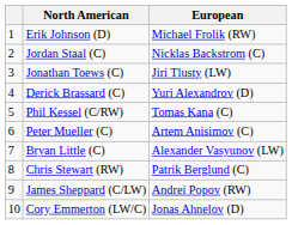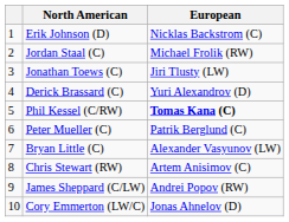Erik Johnson (D) | European: Michael Frolik (RW) -> Nicklas Backstrom (C)
Jordan Staal (C) | European: Nicklas Backstrom (C) -> Michael Frolik (RW)
Phil Kessel (C/RW) | European: normal -> bold
Peter Mueller (C) | European: Artem Anisimov (C) -> Patrik Berglund (C)
Chris Stewart (RW) | European: Patrik Berglund (C) -> Artem Anisimov (C)
